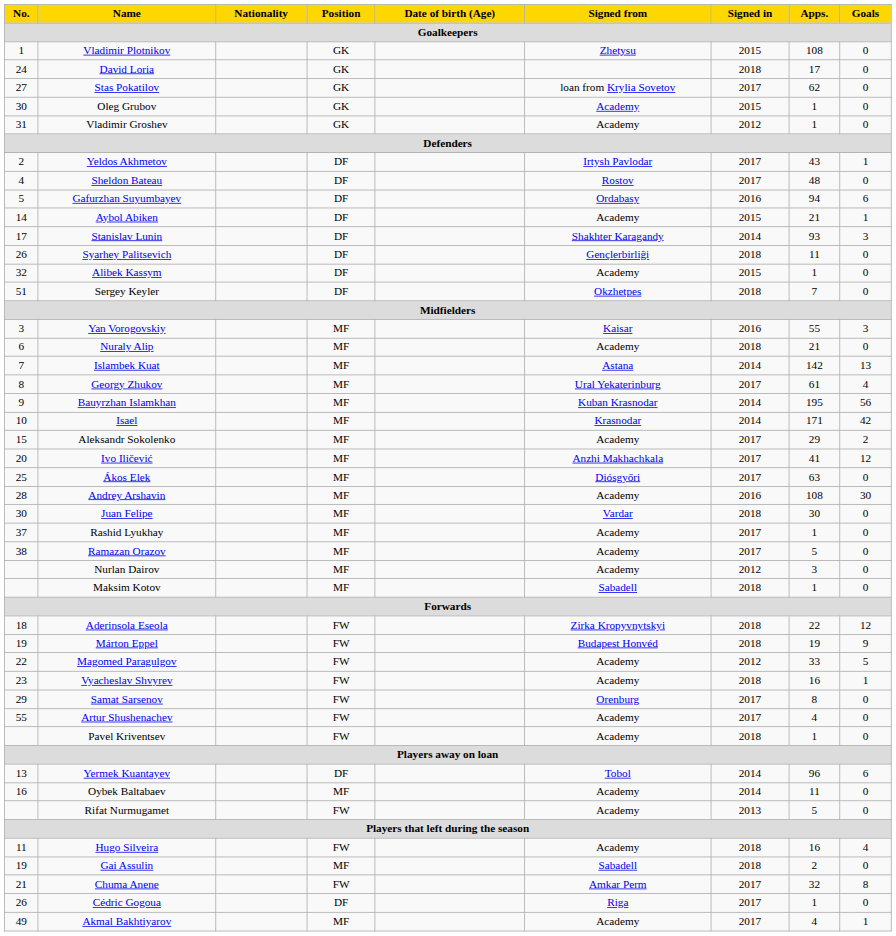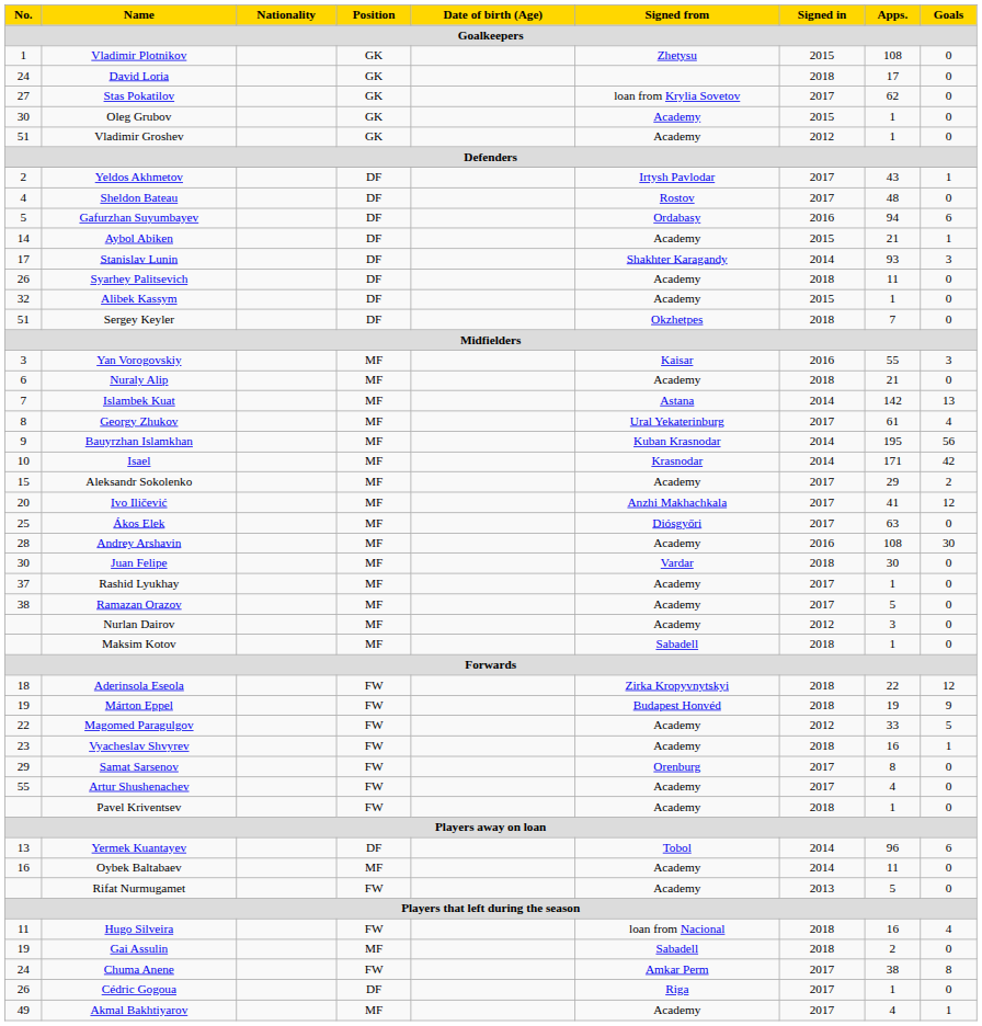Vladimir Groshev | No.: 31 -> 51
Syarhey Palitsevich | Signed from: Gençlerbirliği -> Academy
Hugo Silveira | Signed from: Academy -> loan from Nacional
Chuma Anene | No.: 21 -> 24
Chuma Anene | Apps.: 32 -> 38
